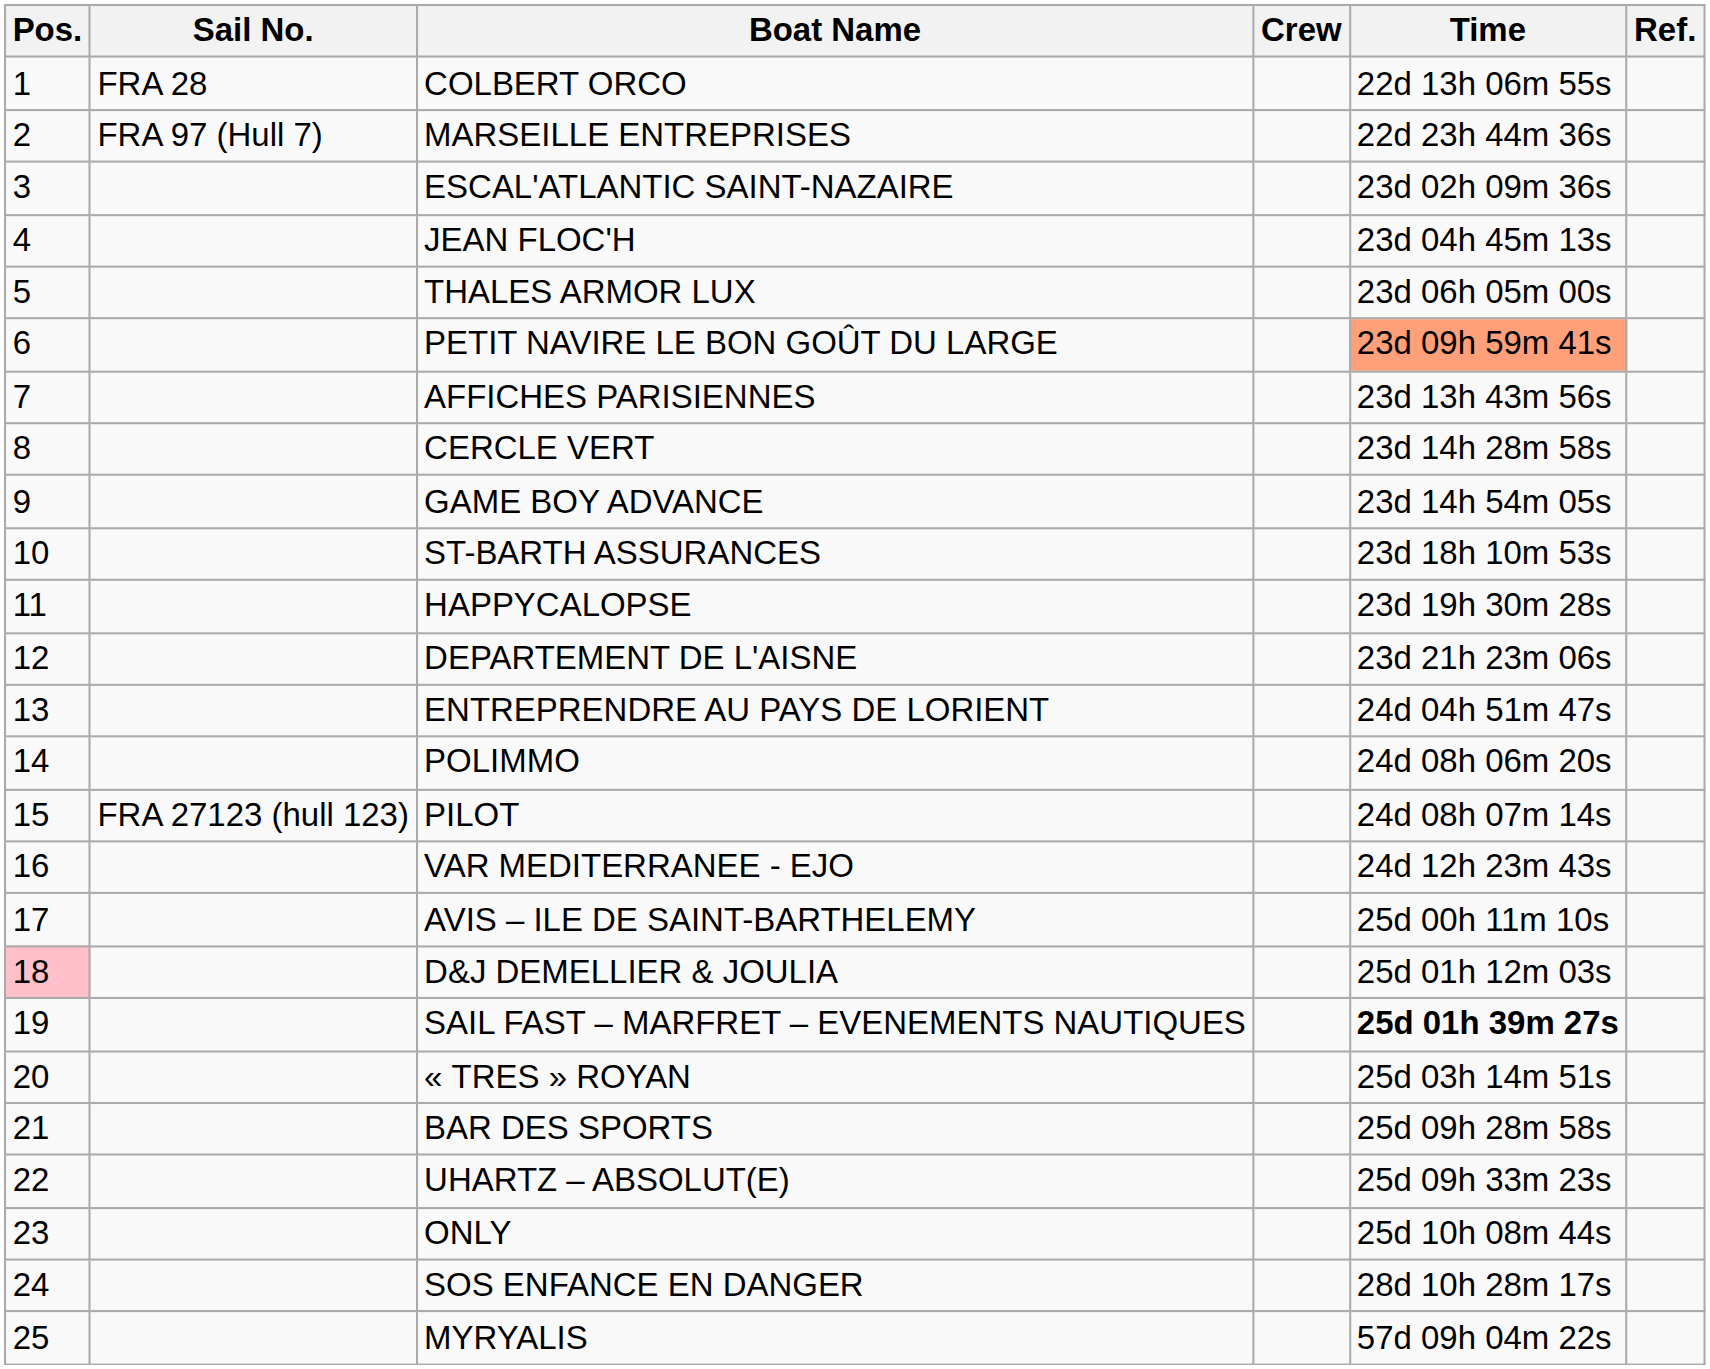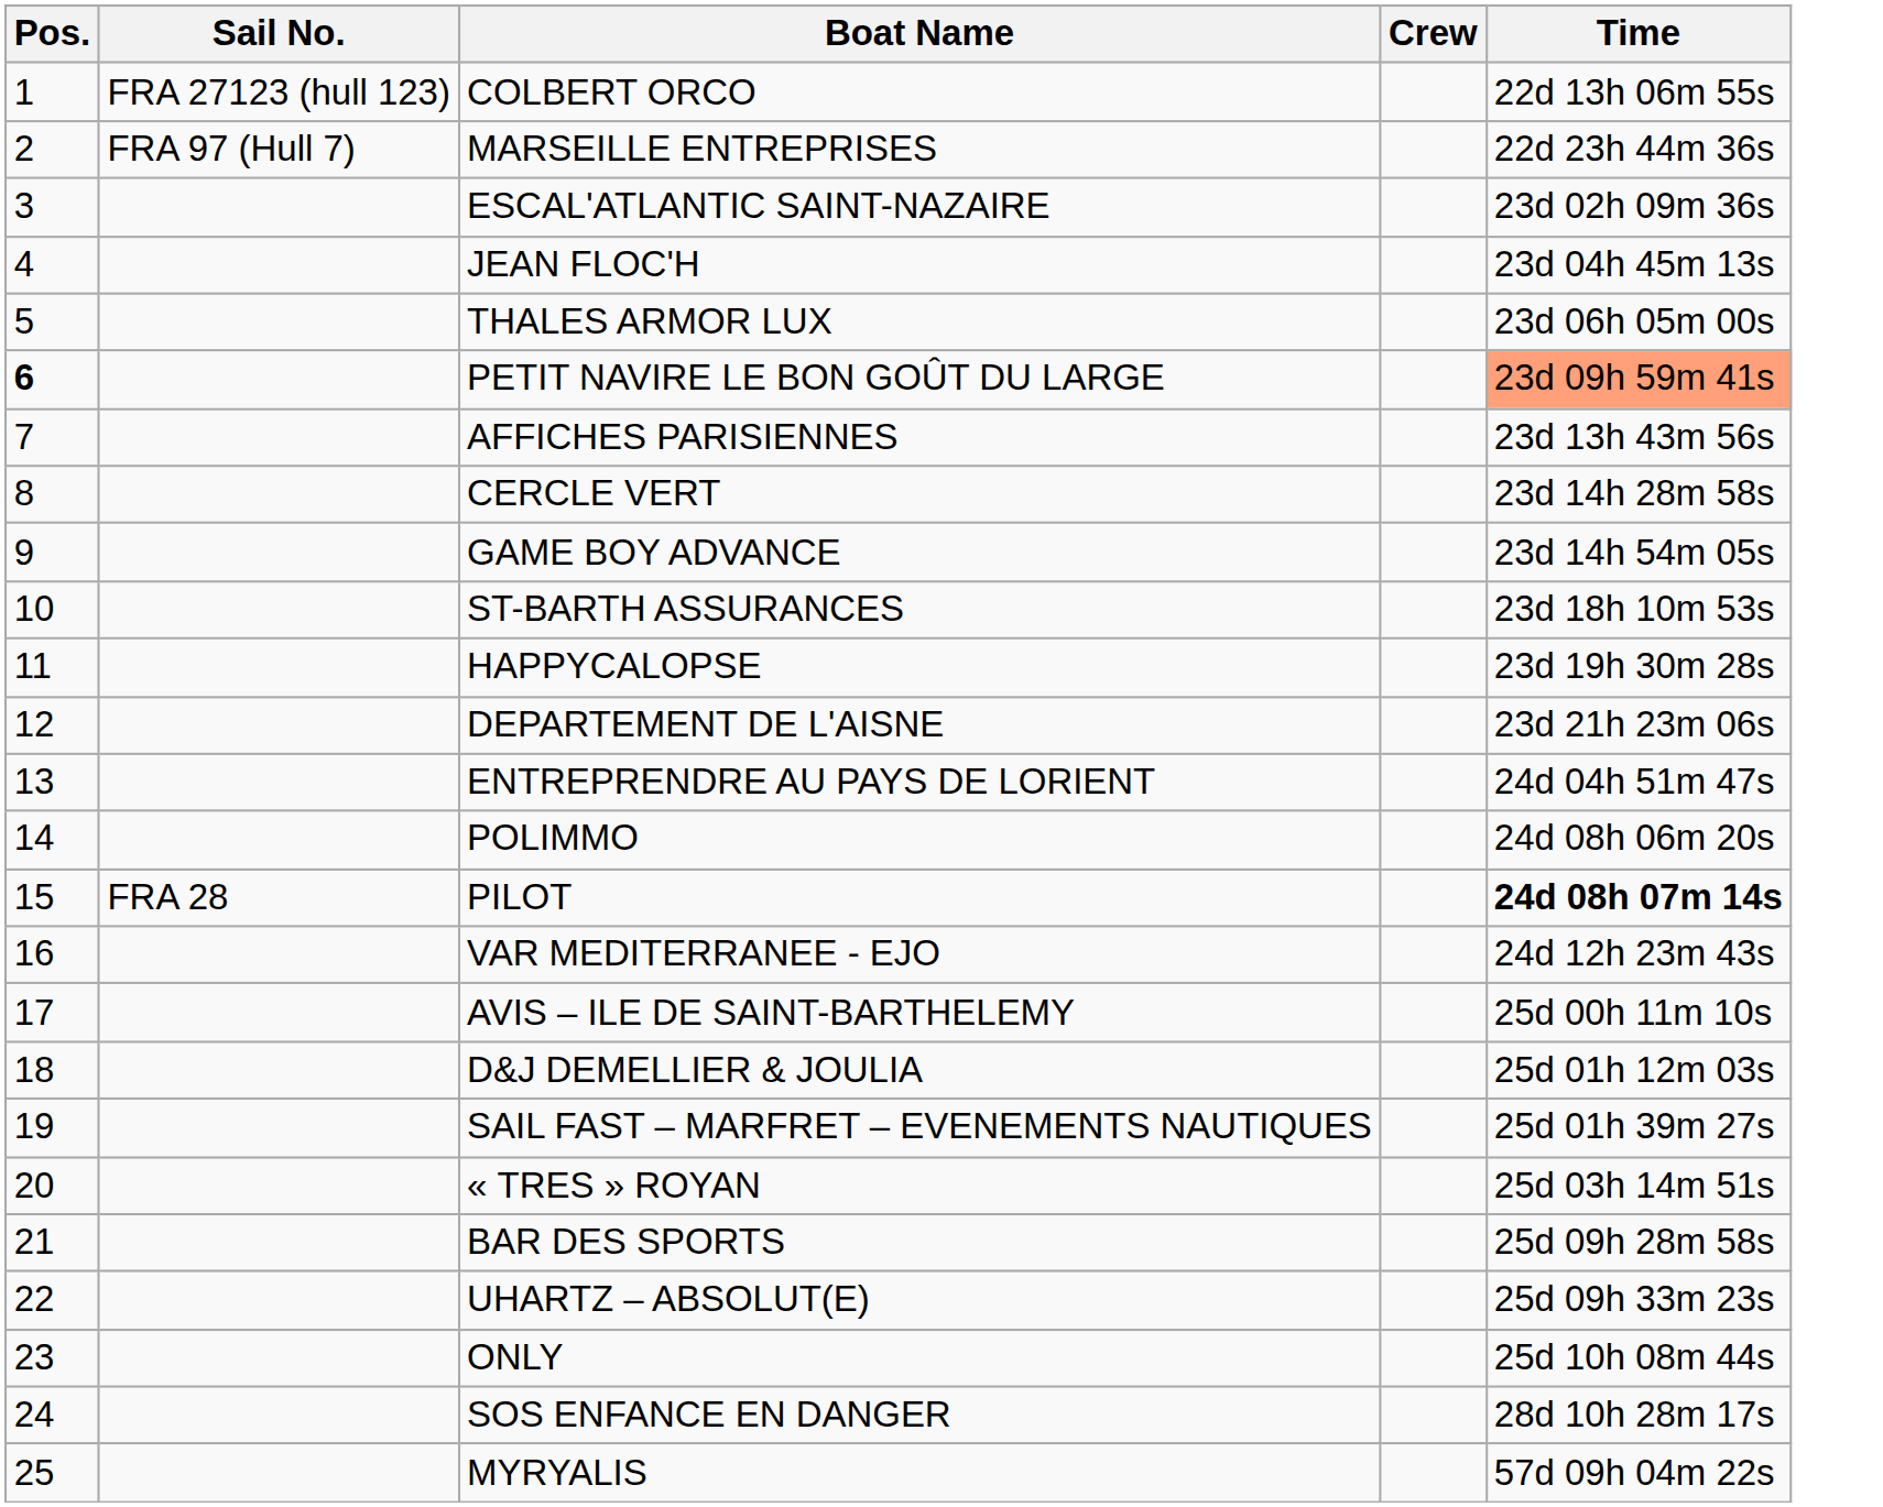- column: Ref.
COLBERT ORCO | Sail No.: FRA 28 -> FRA 27123 (hull 123)
PETIT NAVIRE LE BON GOÛT DU LARGE | Pos.: normal -> bold
PILOT | Sail No.: FRA 27123 (hull 123) -> FRA 28
PILOT | Time: normal -> bold
D&J DEMELLIER & JOULIA | Pos.: pink background -> no background
SAIL FAST – MARFRET – EVENEMENTS NAUTIQUES | Time: bold -> normal
